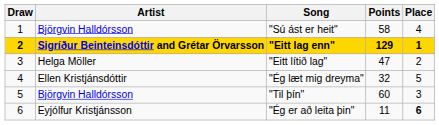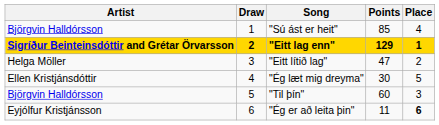columns swapped: Draw <-> Artist
"Sú ást er heit" | Points: 58 -> 85
"Ég læt mig dreyma" | Points: 32 -> 30
